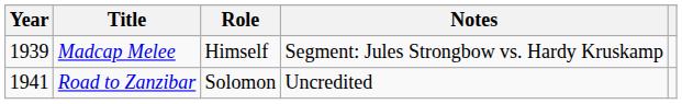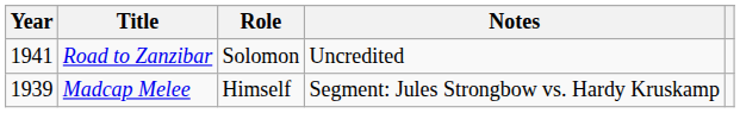rows swapped: Madcap Melee <-> Road to Zanzibar
